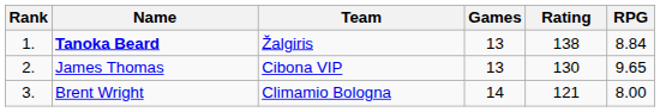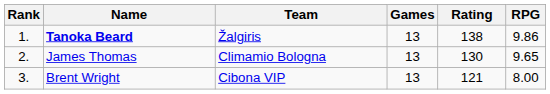Tanoka Beard | RPG: 8.84 -> 9.86
James Thomas | Team: Cibona VIP -> Climamio Bologna
Brent Wright | Team: Climamio Bologna -> Cibona VIP
Brent Wright | Games: 14 -> 13
